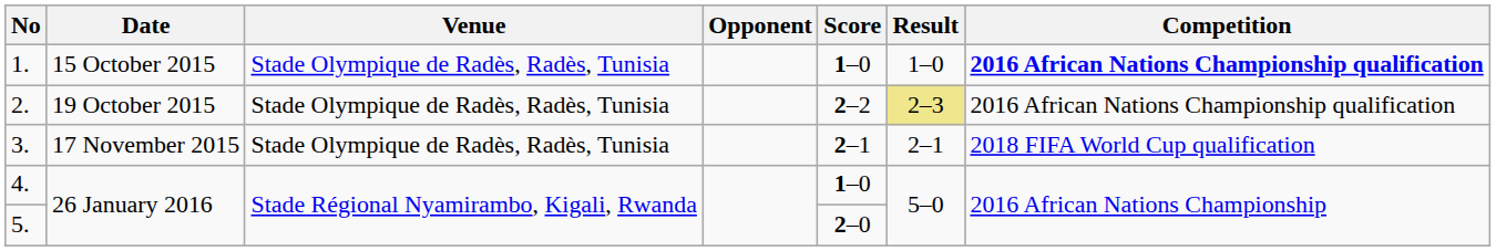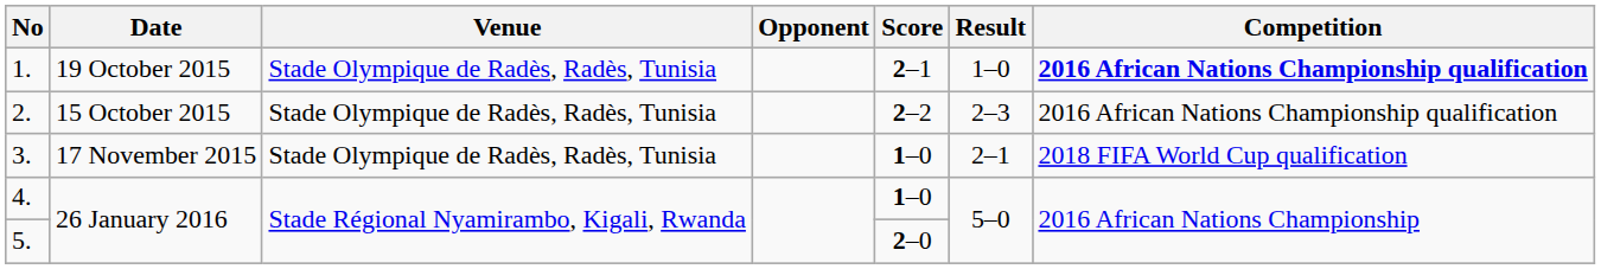1. | Date: 15 October 2015 -> 19 October 2015
1. | Score: 1–0 -> 2–1
2. | Date: 19 October 2015 -> 15 October 2015
2. | Result: khaki background -> no background
3. | Score: 2–1 -> 1–0
